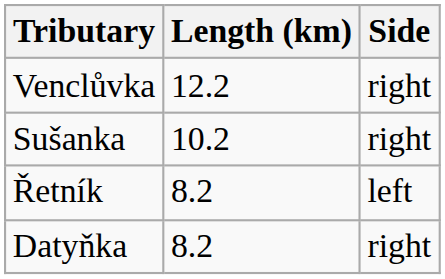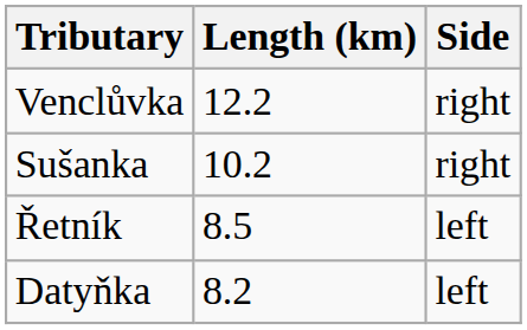Řetník | Length (km): 8.2 -> 8.5
Datyňka | Side: right -> left
